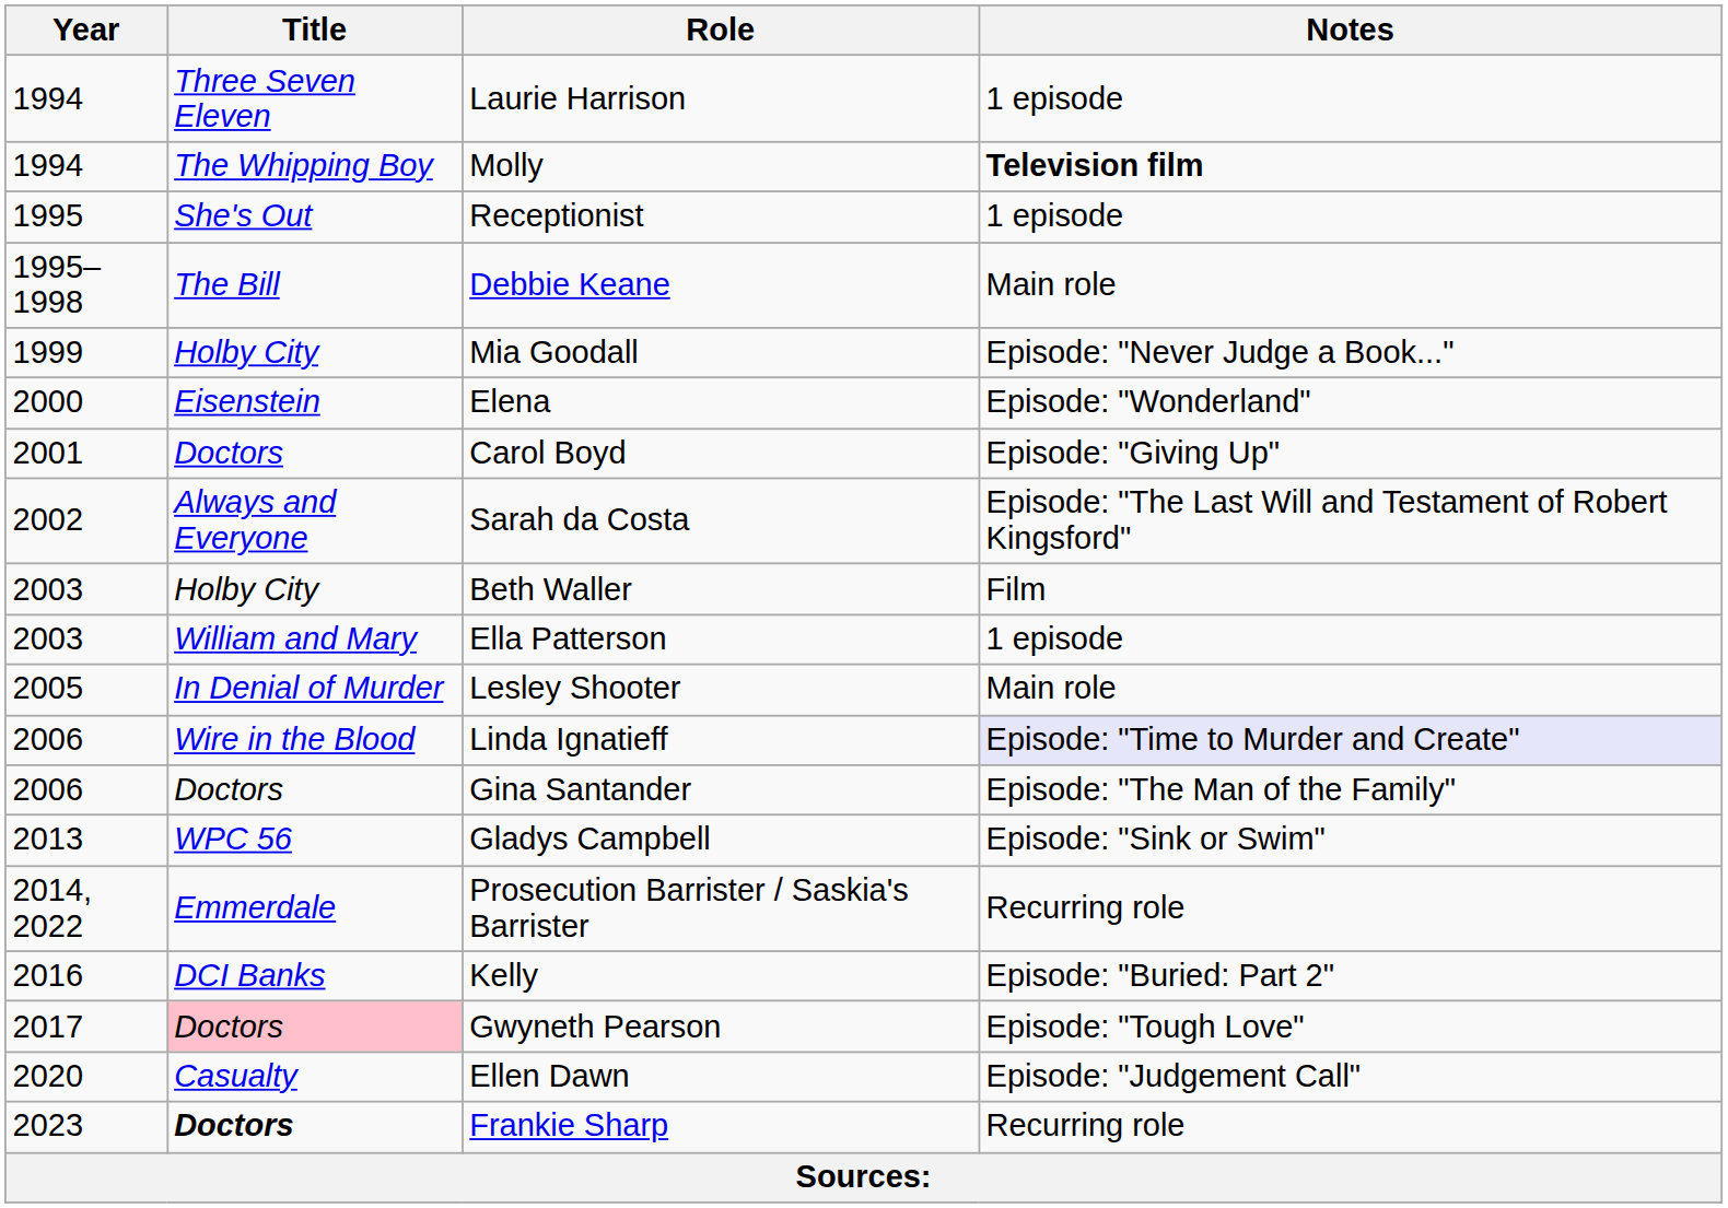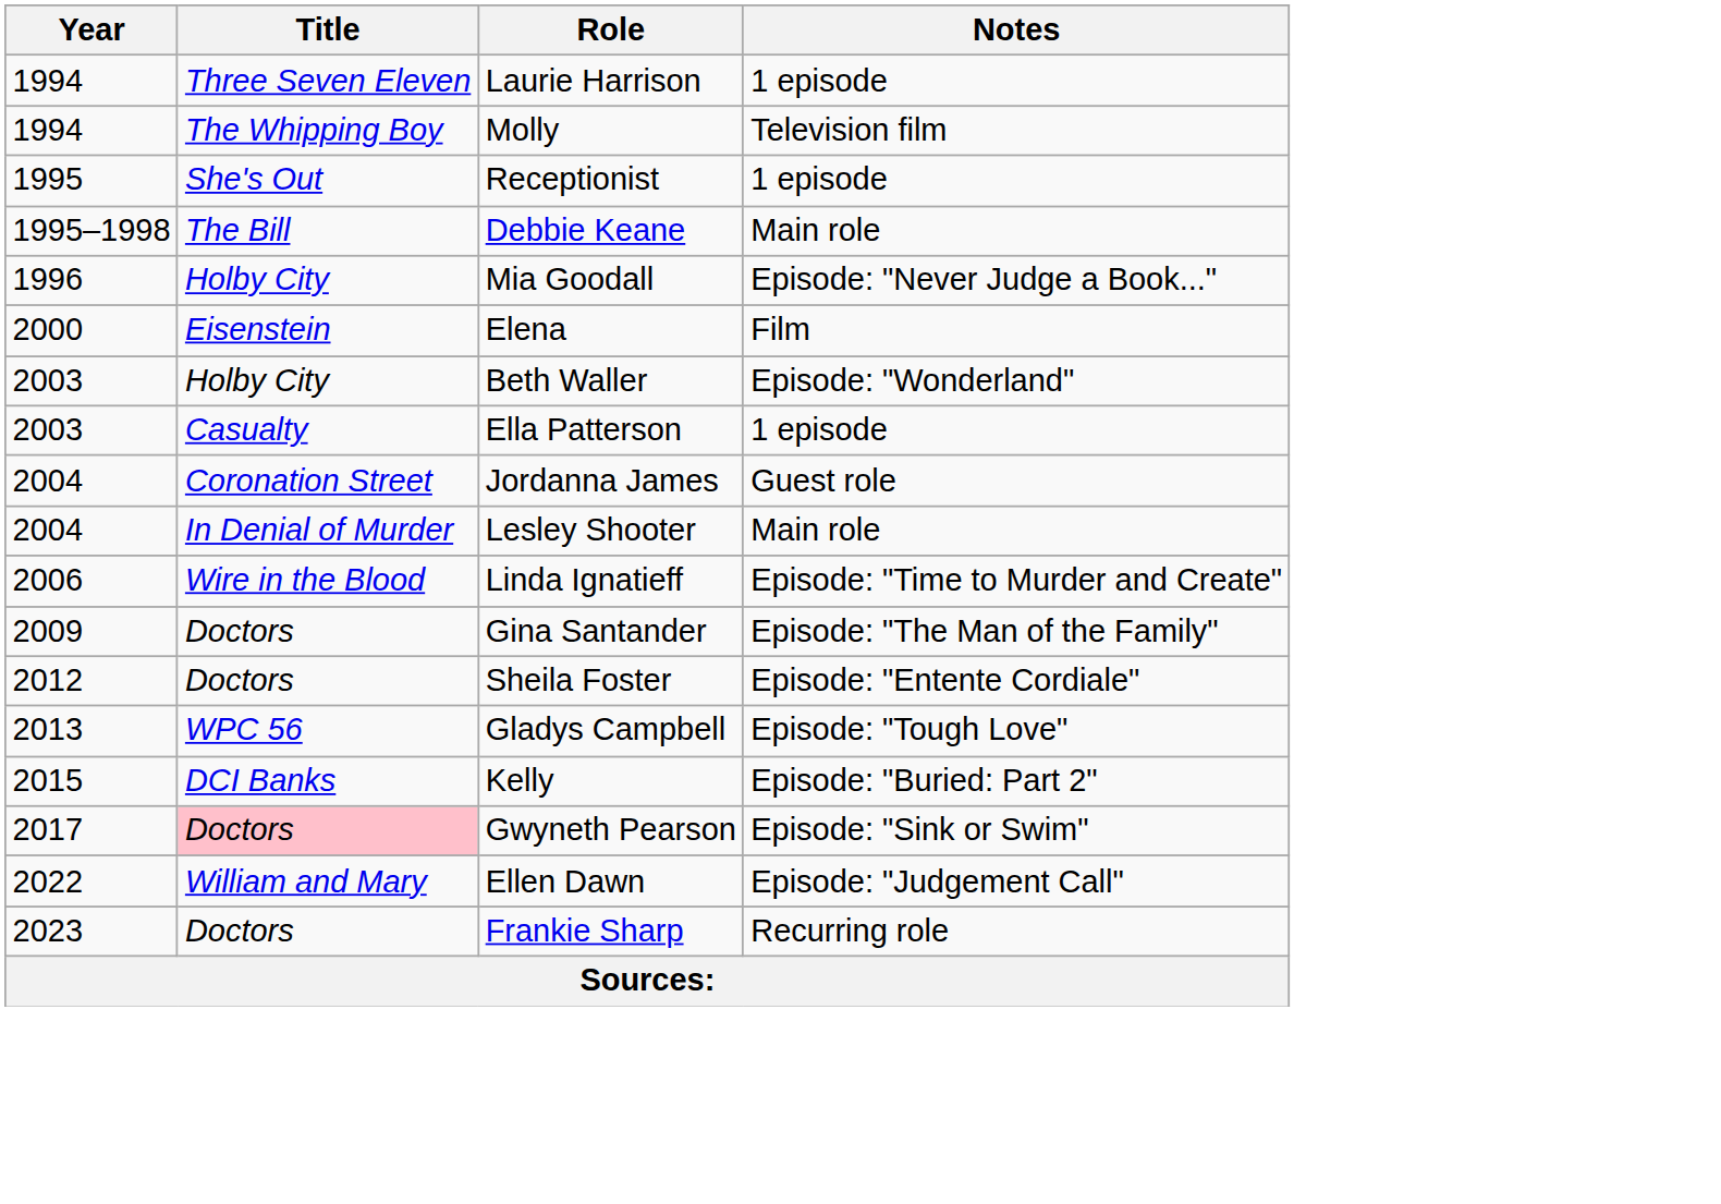Molly | Notes: bold -> normal
Mia Goodall | Year: 1999 -> 1996
Elena | Notes: Episode: "Wonderland" -> Film
- row: 2001 | Doctors | Carol Boyd | Episode: "Giving Up"
- row: 2002 | Always and Everyone | Sarah da Costa | Episode: "The Last Will and Testament of Robert Kingsford"
Beth Waller | Notes: Film -> Episode: "Wonderland"
Ella Patterson | Title: William and Mary -> Casualty
+ row: 2004 | Coronation Street | Jordanna James | Guest role
Lesley Shooter | Year: 2005 -> 2004
Linda Ignatieff | Notes: lavender background -> no background
Gina Santander | Year: 2006 -> 2009
+ row: 2012 | Doctors | Sheila Foster | Episode: "Entente Cordiale"
Gladys Campbell | Notes: Episode: "Sink or Swim" -> Episode: "Tough Love"
- row: 2014, 2022 | Emmerdale | Prosecution Barrister / Saskia's Barrister | Recurring role
Kelly | Year: 2016 -> 2015
Gwyneth Pearson | Notes: Episode: "Tough Love" -> Episode: "Sink or Swim"
Ellen Dawn | Year: 2020 -> 2022
Ellen Dawn | Title: Casualty -> William and Mary
Frankie Sharp | Title: bold -> normal
